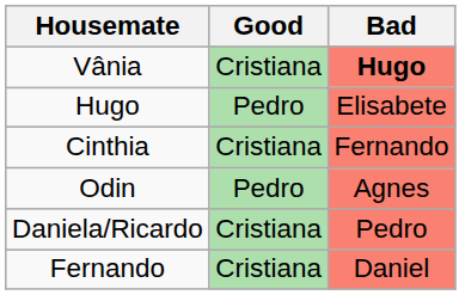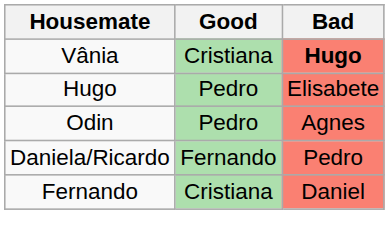- row: Cinthia | Cristiana | Fernando
Daniela/Ricardo | Good: Cristiana -> Fernando
